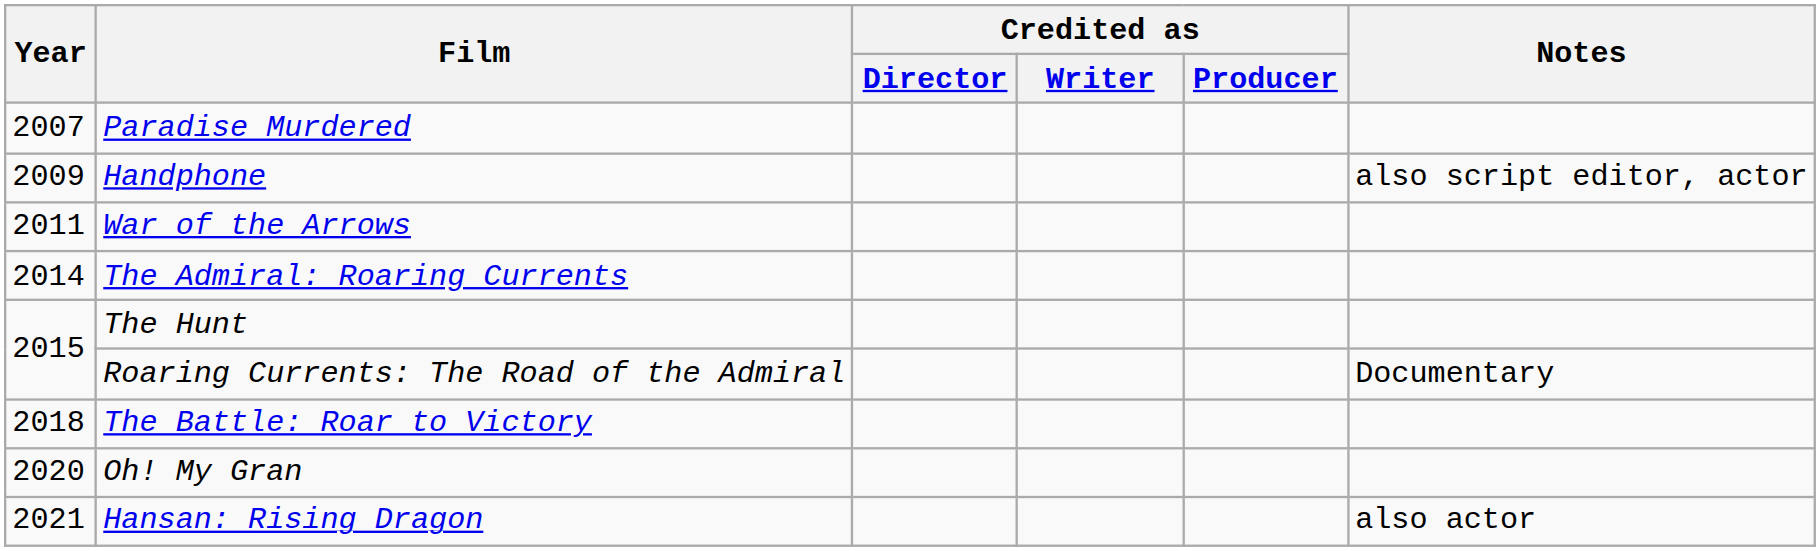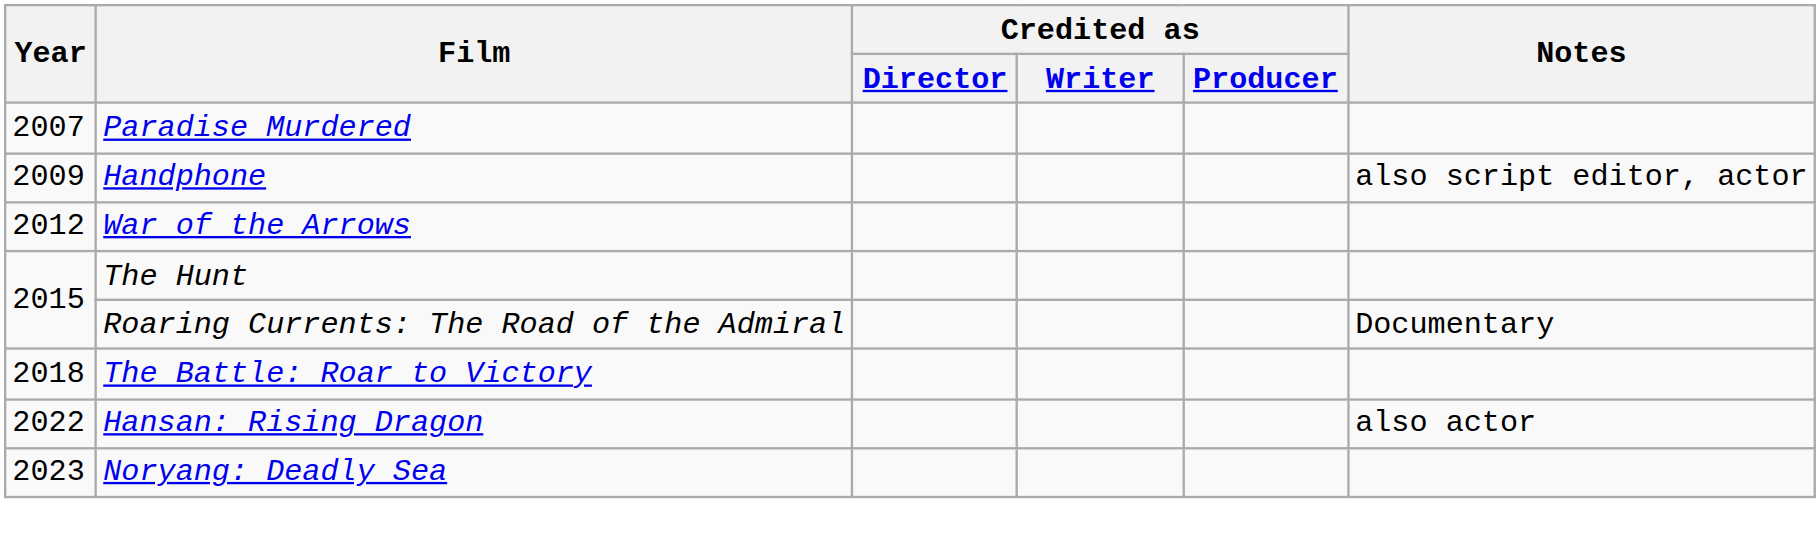War of the Arrows | Year: 2011 -> 2012
- row: 2014 | The Admiral: Roaring Currents
- row: 2020 | Oh! My Gran
Hansan: Rising Dragon | Year: 2021 -> 2022
+ row: 2023 | Noryang: Deadly Sea
